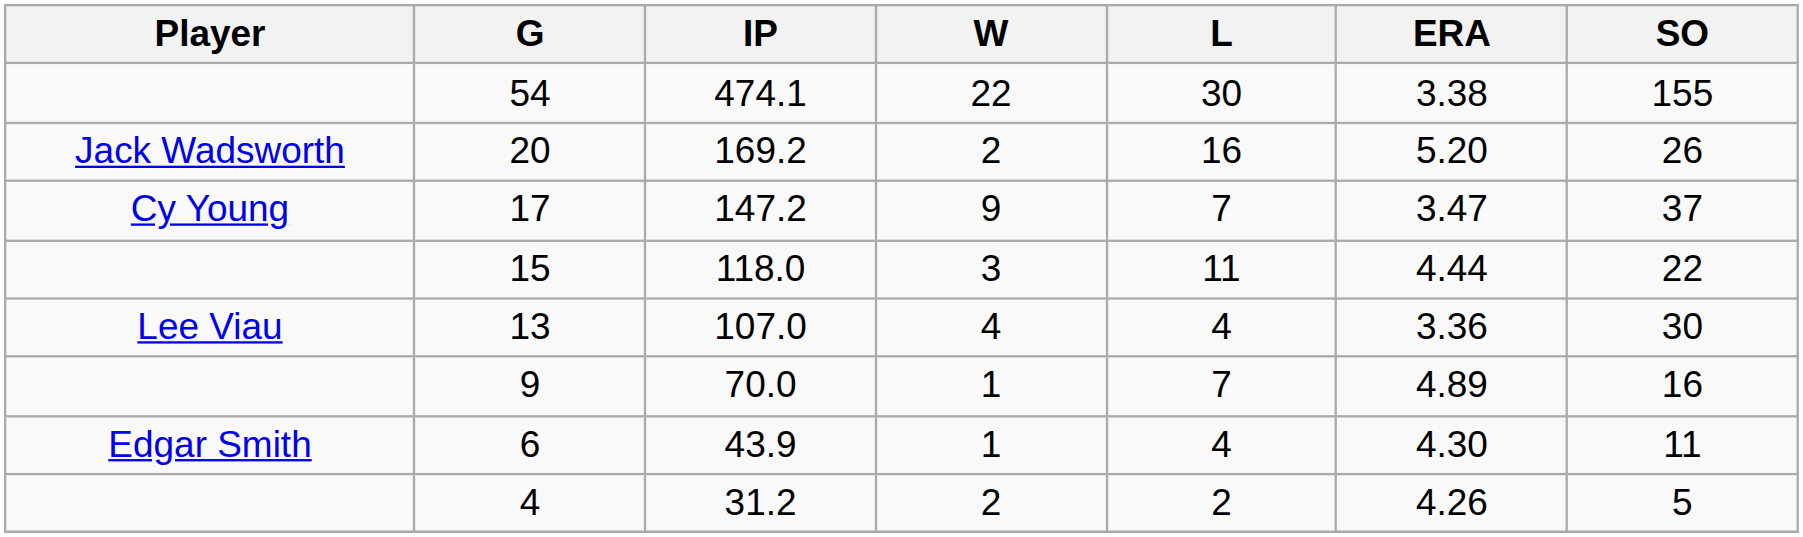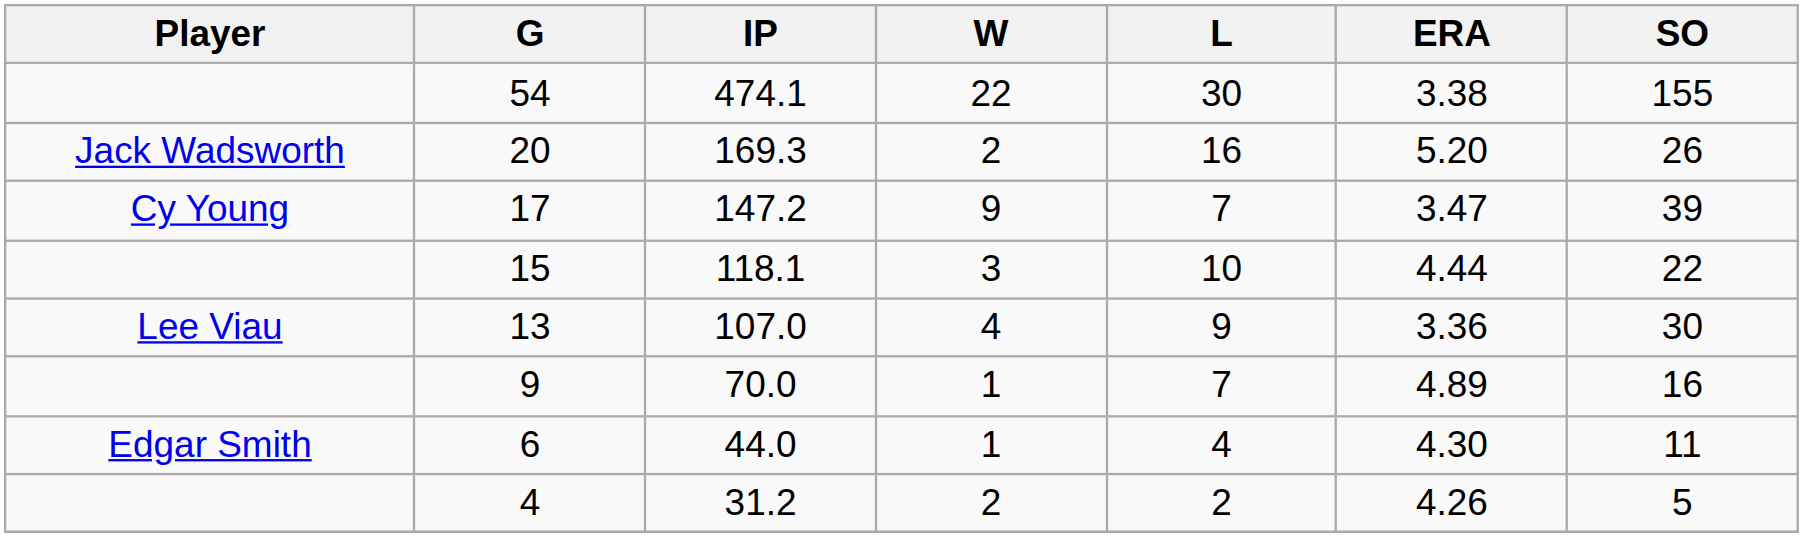20 | IP: 169.2 -> 169.3
17 | SO: 37 -> 39
15 | IP: 118.0 -> 118.1
15 | L: 11 -> 10
13 | L: 4 -> 9
6 | IP: 43.9 -> 44.0
